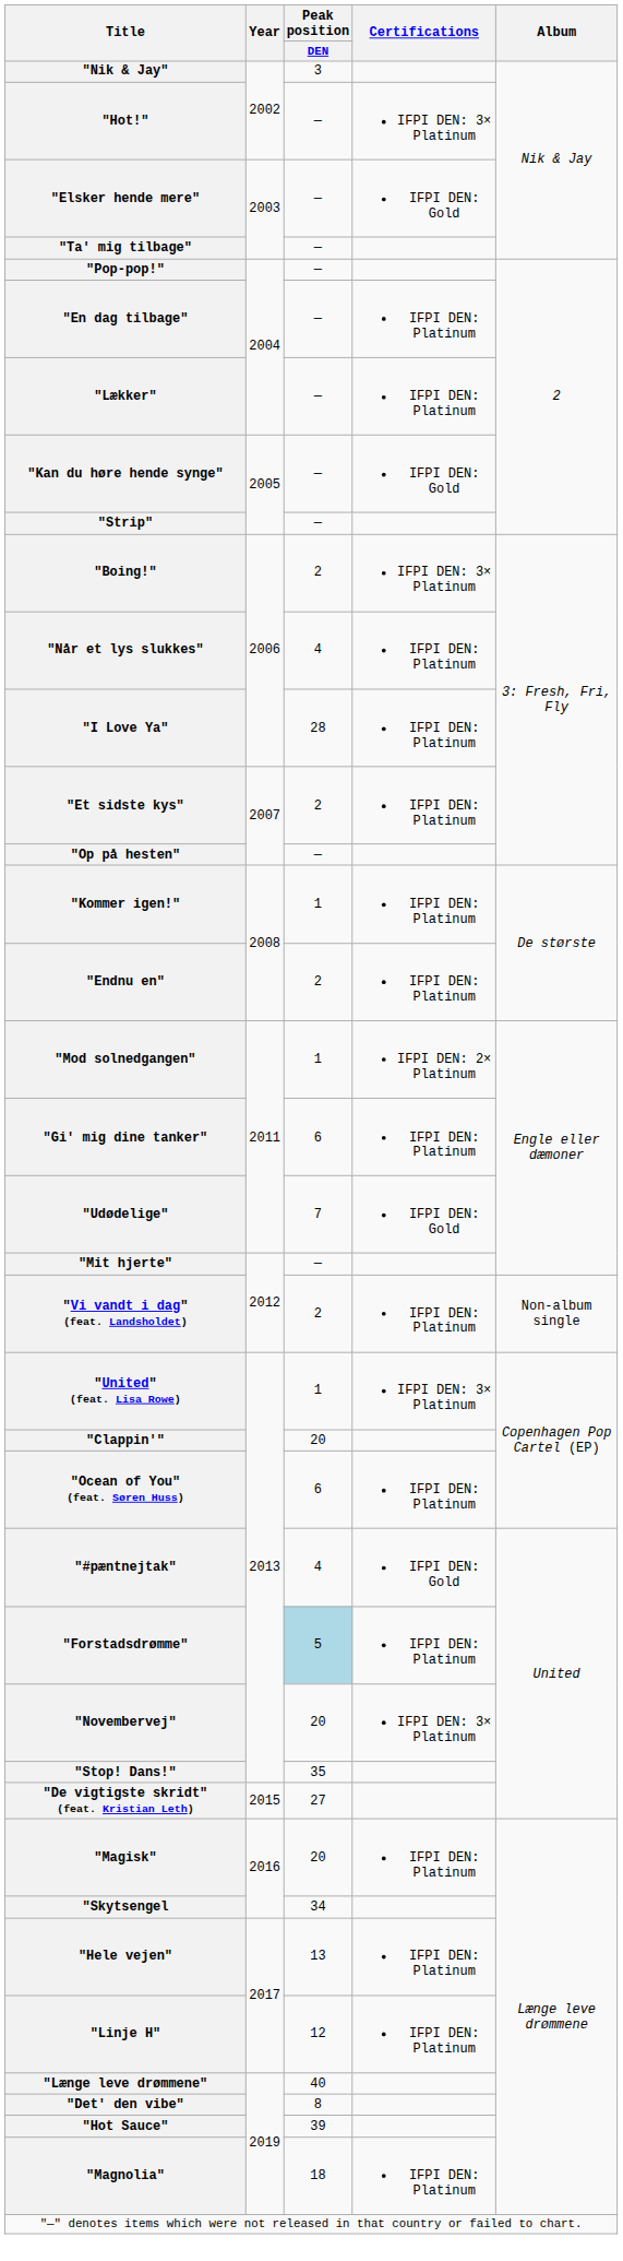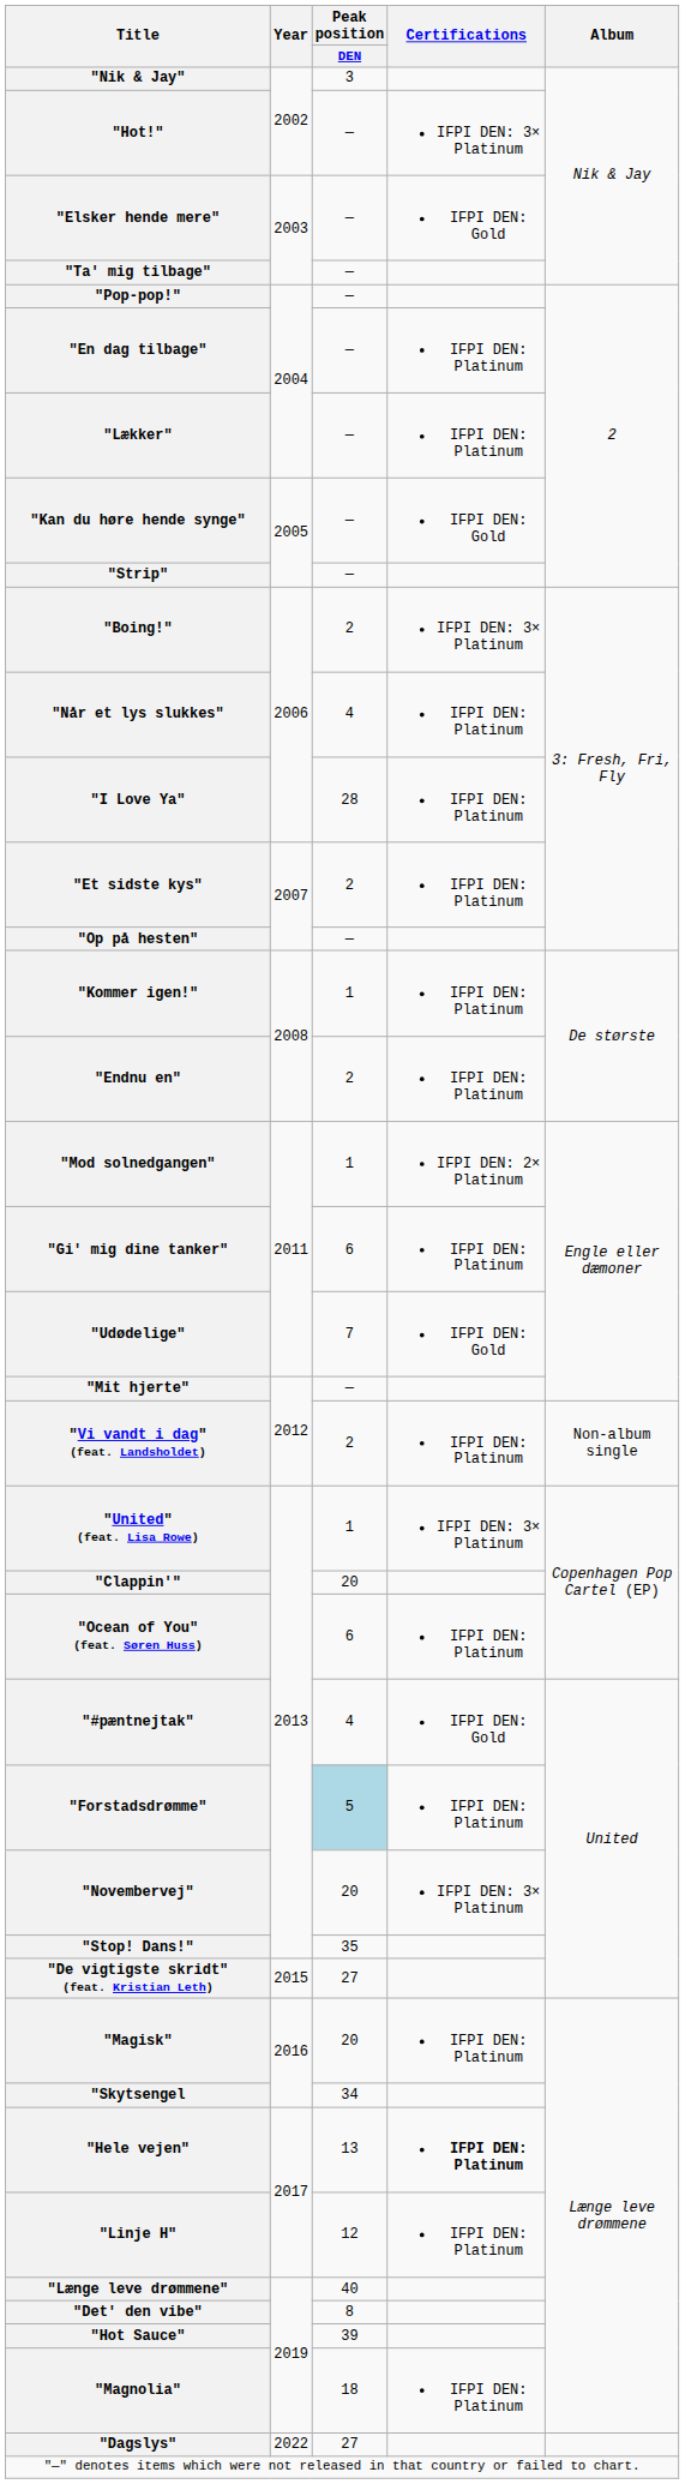"Hele vejen" | Certifications: normal -> bold
+ row: "Dagslys" | 2022 | 27
